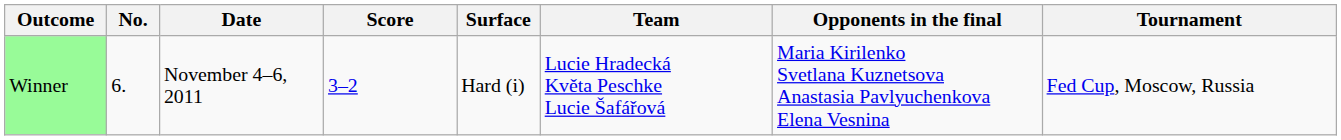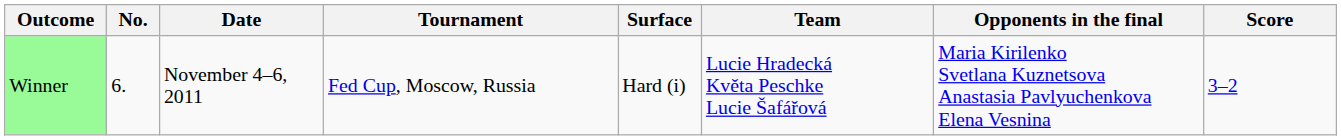columns swapped: Tournament <-> Score
